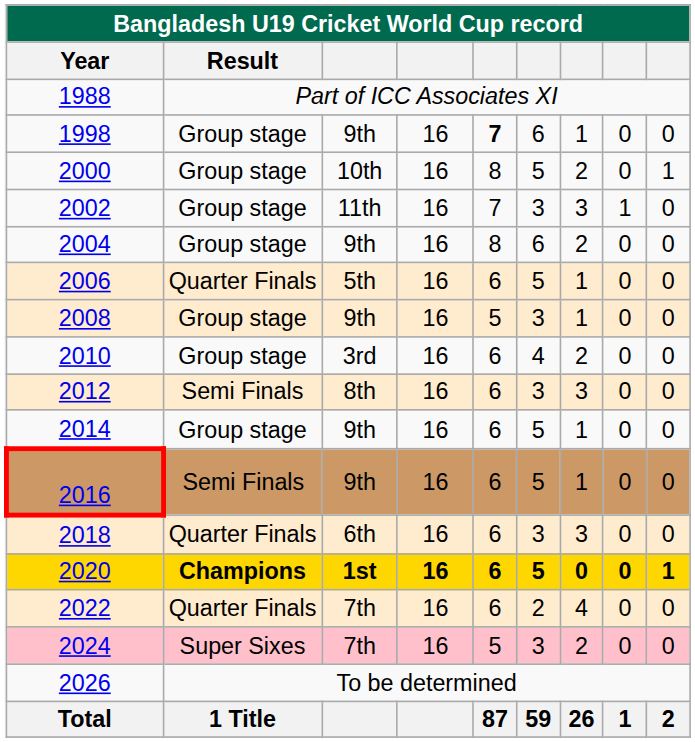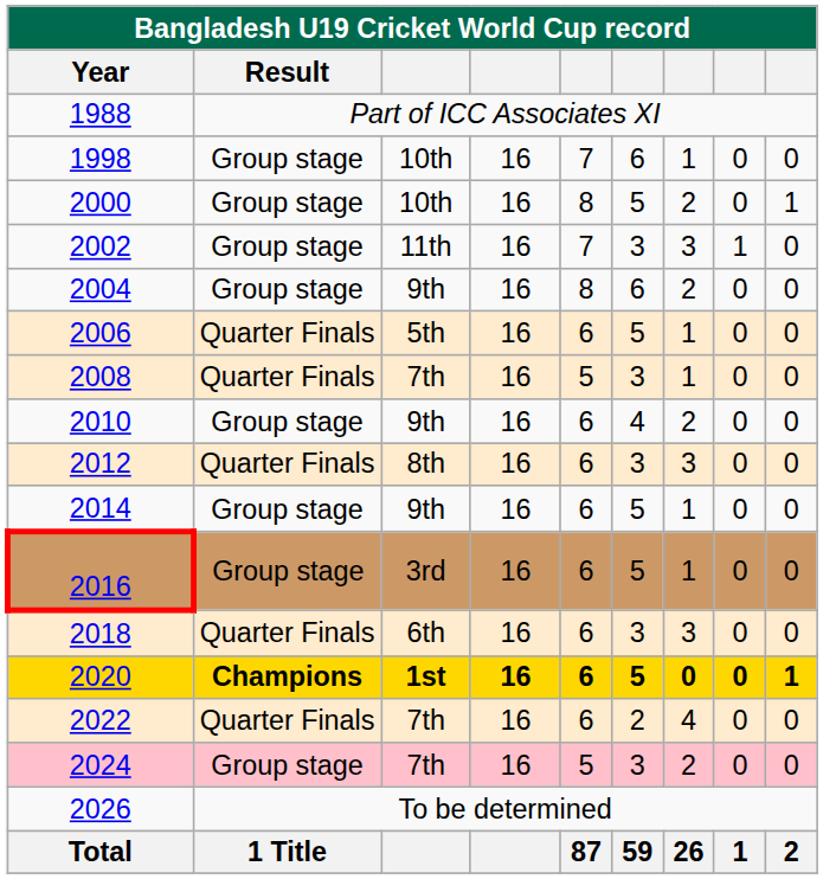1998 | column 3: 9th -> 10th
1998 | column 5: bold -> normal
2008 | Result: Group stage -> Quarter Finals
2008 | column 3: 9th -> 7th
2010 | column 3: 3rd -> 9th
2012 | Result: Semi Finals -> Quarter Finals
2016 | Result: Semi Finals -> Group stage
2016 | column 3: 9th -> 3rd
2024 | Result: Super Sixes -> Group stage
